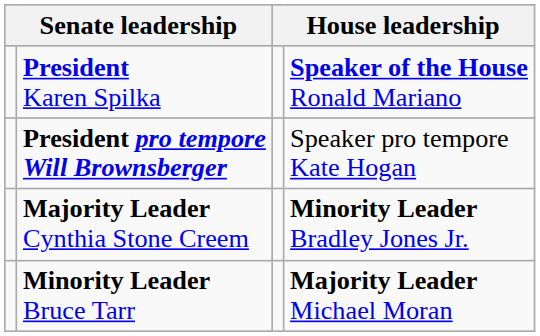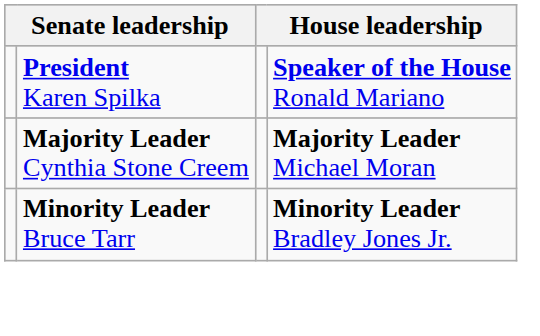- row: President pro tempore Will Brownsberger | Speaker pro tempore Kate Hogan
Majority Leader Cynthia Stone Creem | column 4: Minority Leader Bradley Jones Jr. -> Majority Leader Michael Moran
Minority Leader Bruce Tarr | column 4: Majority Leader Michael Moran -> Minority Leader Bradley Jones Jr.
